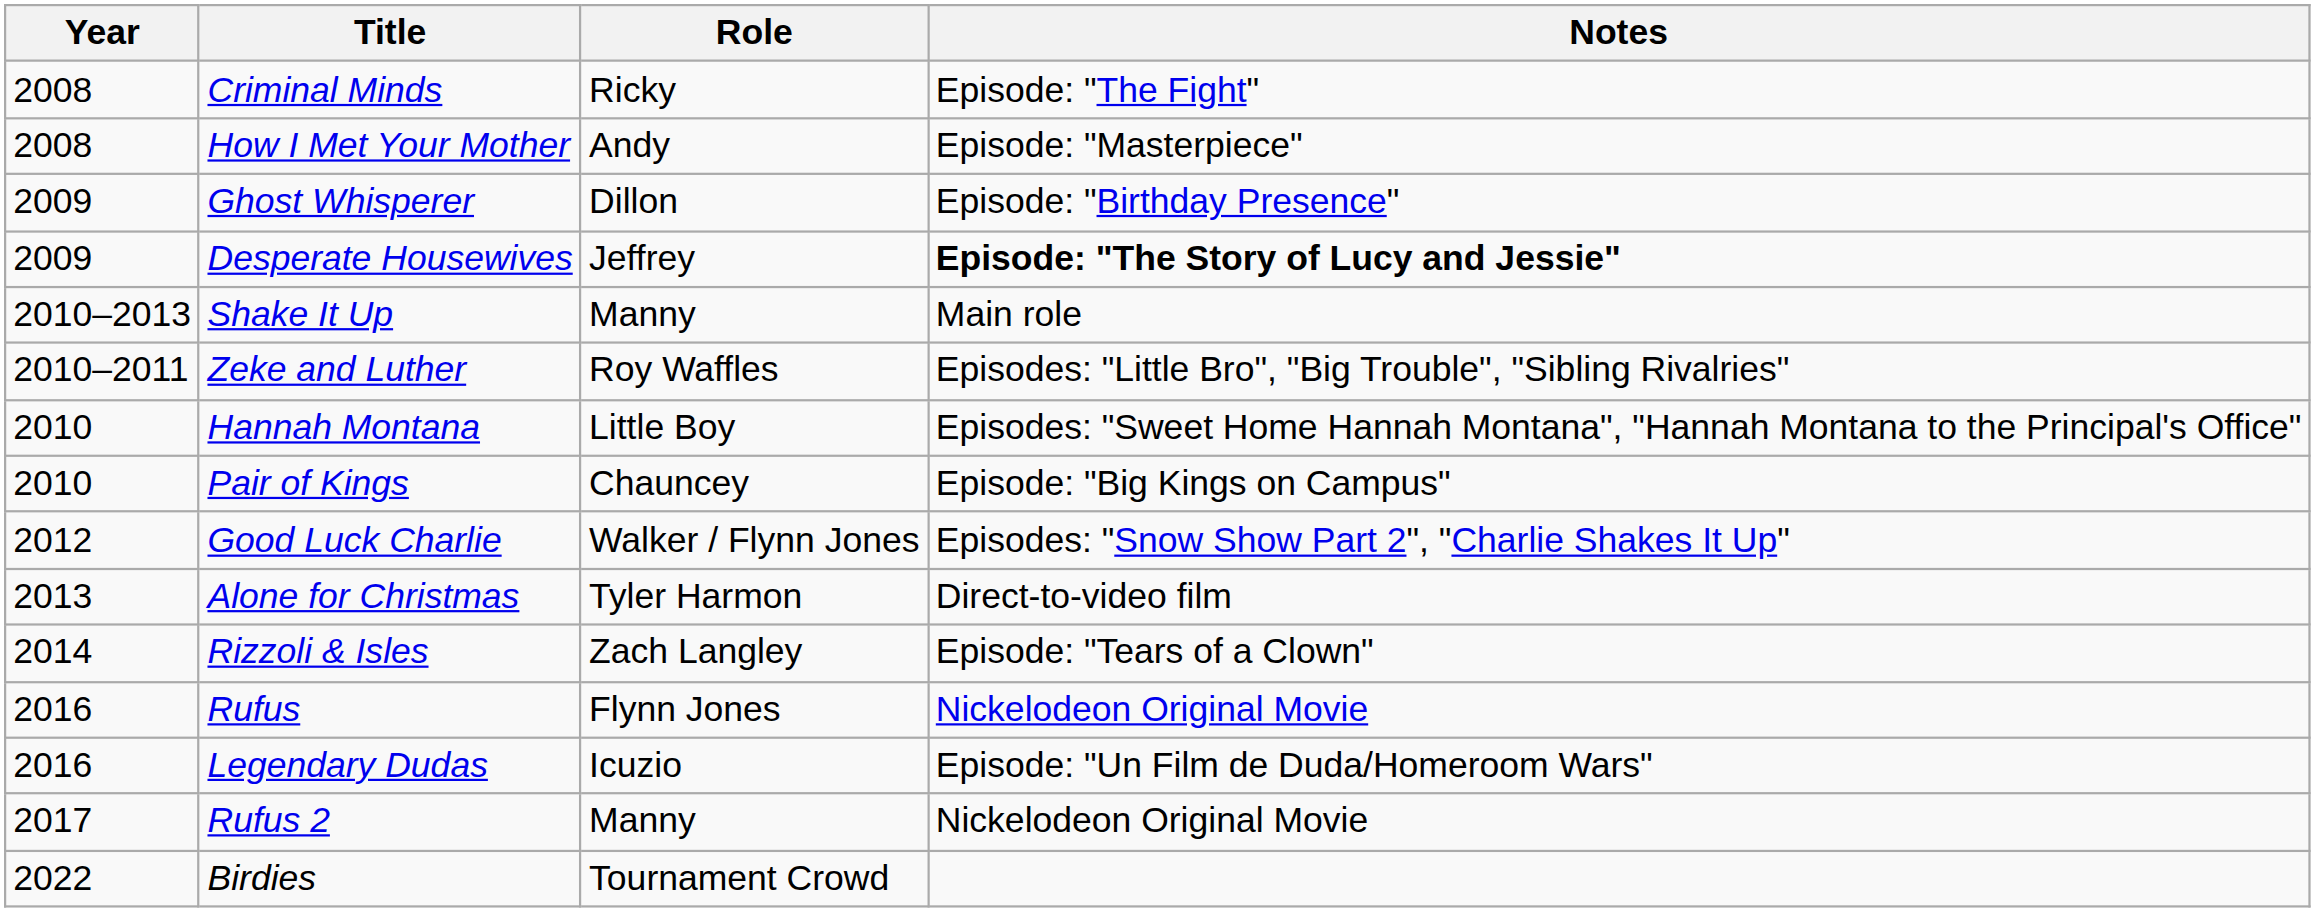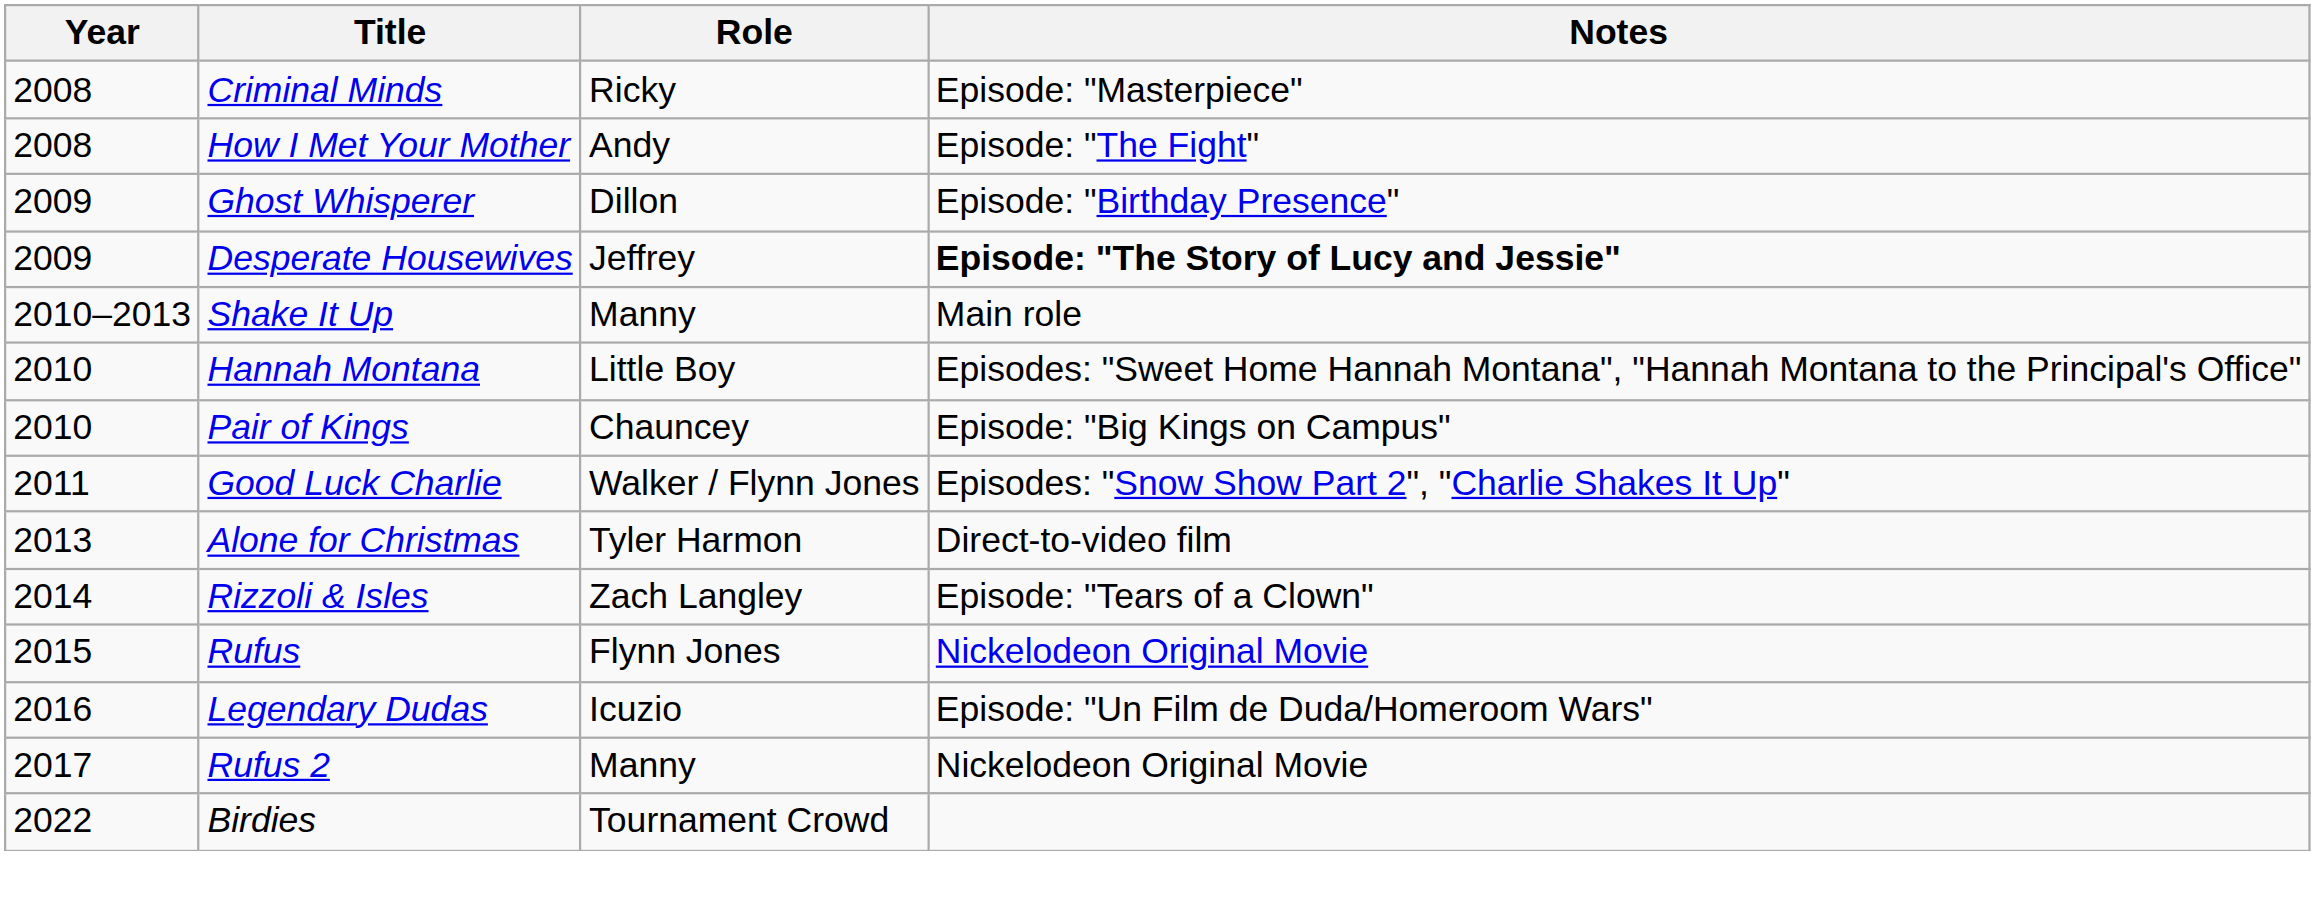Criminal Minds | Notes: Episode: "The Fight" -> Episode: "Masterpiece"
How I Met Your Mother | Notes: Episode: "Masterpiece" -> Episode: "The Fight"
- row: 2010–2011 | Zeke and Luther | Roy Waffles | Episodes: "Little Bro", "Big Trouble", "Sibling Rivalries"
Good Luck Charlie | Year: 2012 -> 2011
Rufus | Year: 2016 -> 2015
